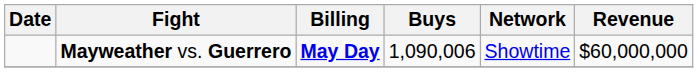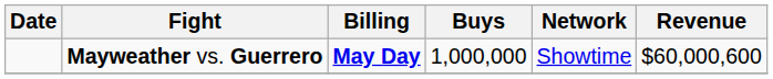Mayweather vs. Guerrero | Buys: 1,090,006 -> 1,000,000
Mayweather vs. Guerrero | Revenue: $60,000,000 -> $60,000,600
